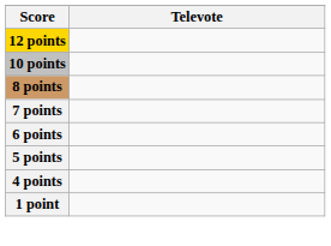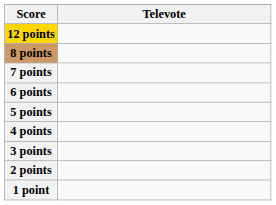- row: 10 points
+ row: 3 points
+ row: 2 points
